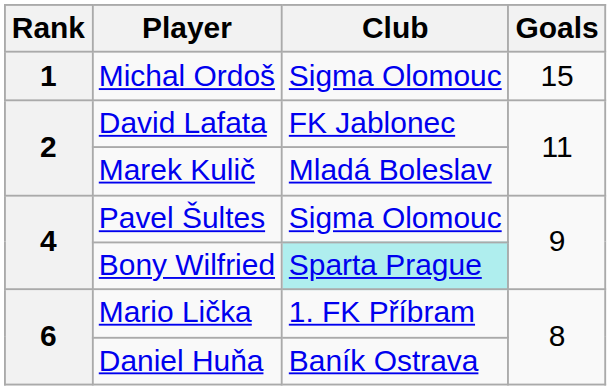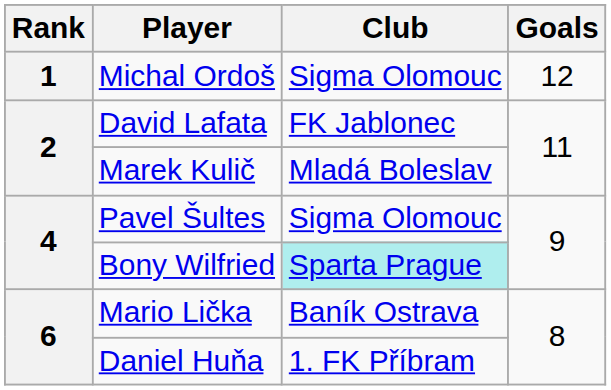Michal Ordoš | Goals: 15 -> 12
Mario Lička | Club: 1. FK Příbram -> Baník Ostrava
Daniel Huňa | Club: Baník Ostrava -> 1. FK Příbram
